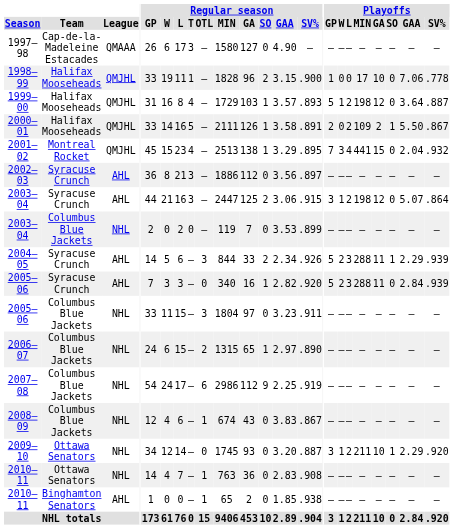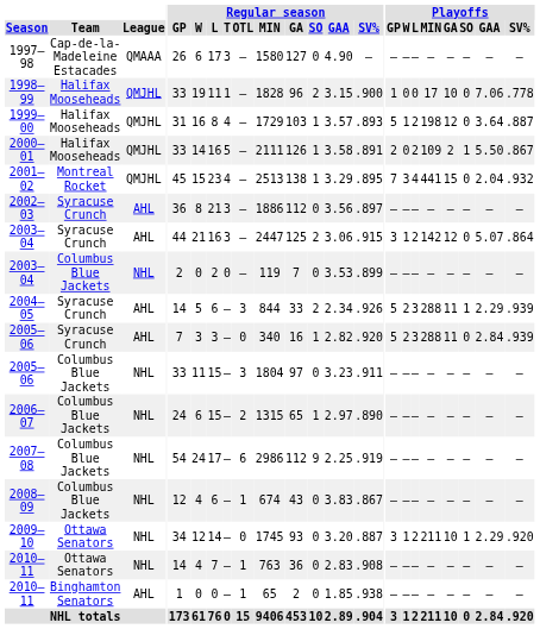2003–04 / Syracuse Crunch | Playoffs / MIN: 198 -> 142
